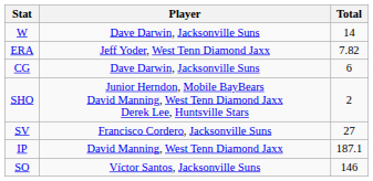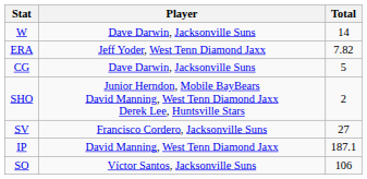CG | Total: 6 -> 5
SO | Total: 146 -> 106
